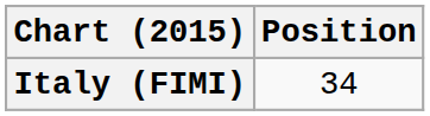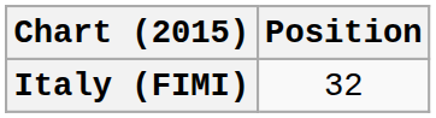Italy (FIMI) | Position: 34 -> 32
